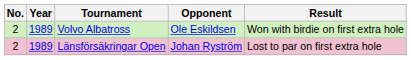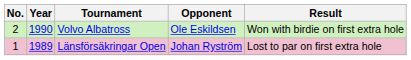Volvo Albatross | Year: 1989 -> 1990
Länsförsäkringar Open | No.: 2 -> 1
